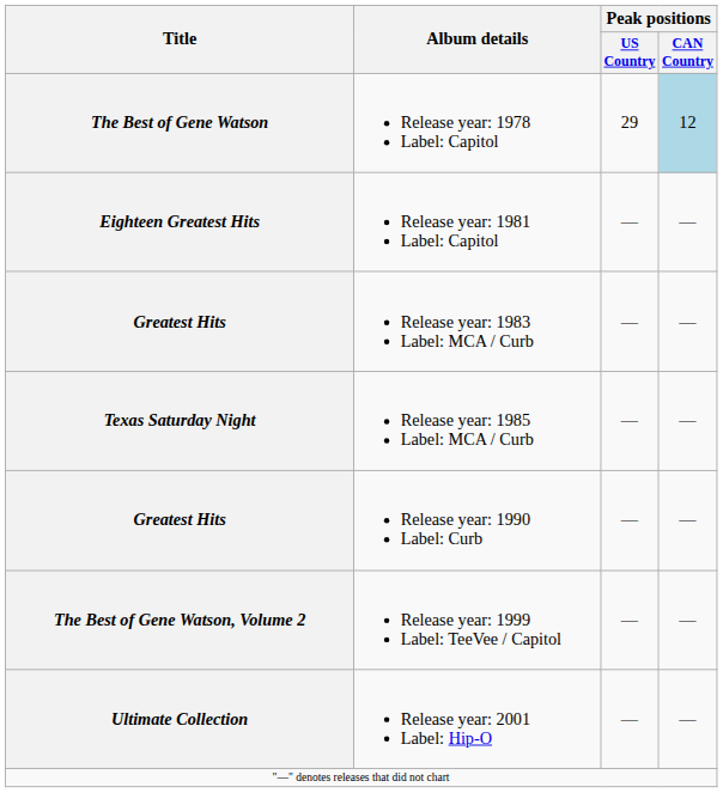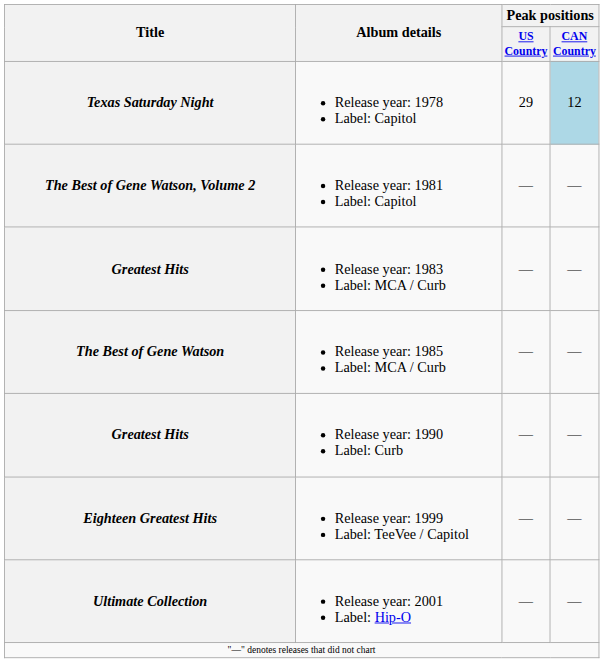Release year: 1978 Label: Capitol | Title: The Best of Gene Watson -> Texas Saturday Night
Release year: 1981 Label: Capitol | Title: Eighteen Greatest Hits -> The Best of Gene Watson, Volume 2
Release year: 1985 Label: MCA / Curb | Title: Texas Saturday Night -> The Best of Gene Watson
Release year: 1999 Label: TeeVee / Capitol | Title: The Best of Gene Watson, Volume 2 -> Eighteen Greatest Hits
